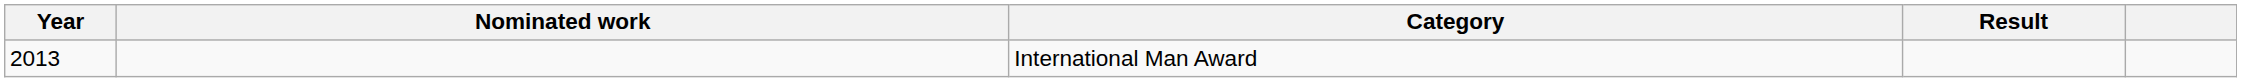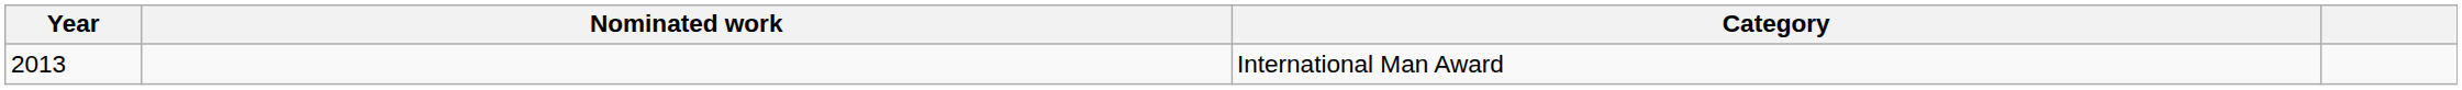- column: Result
